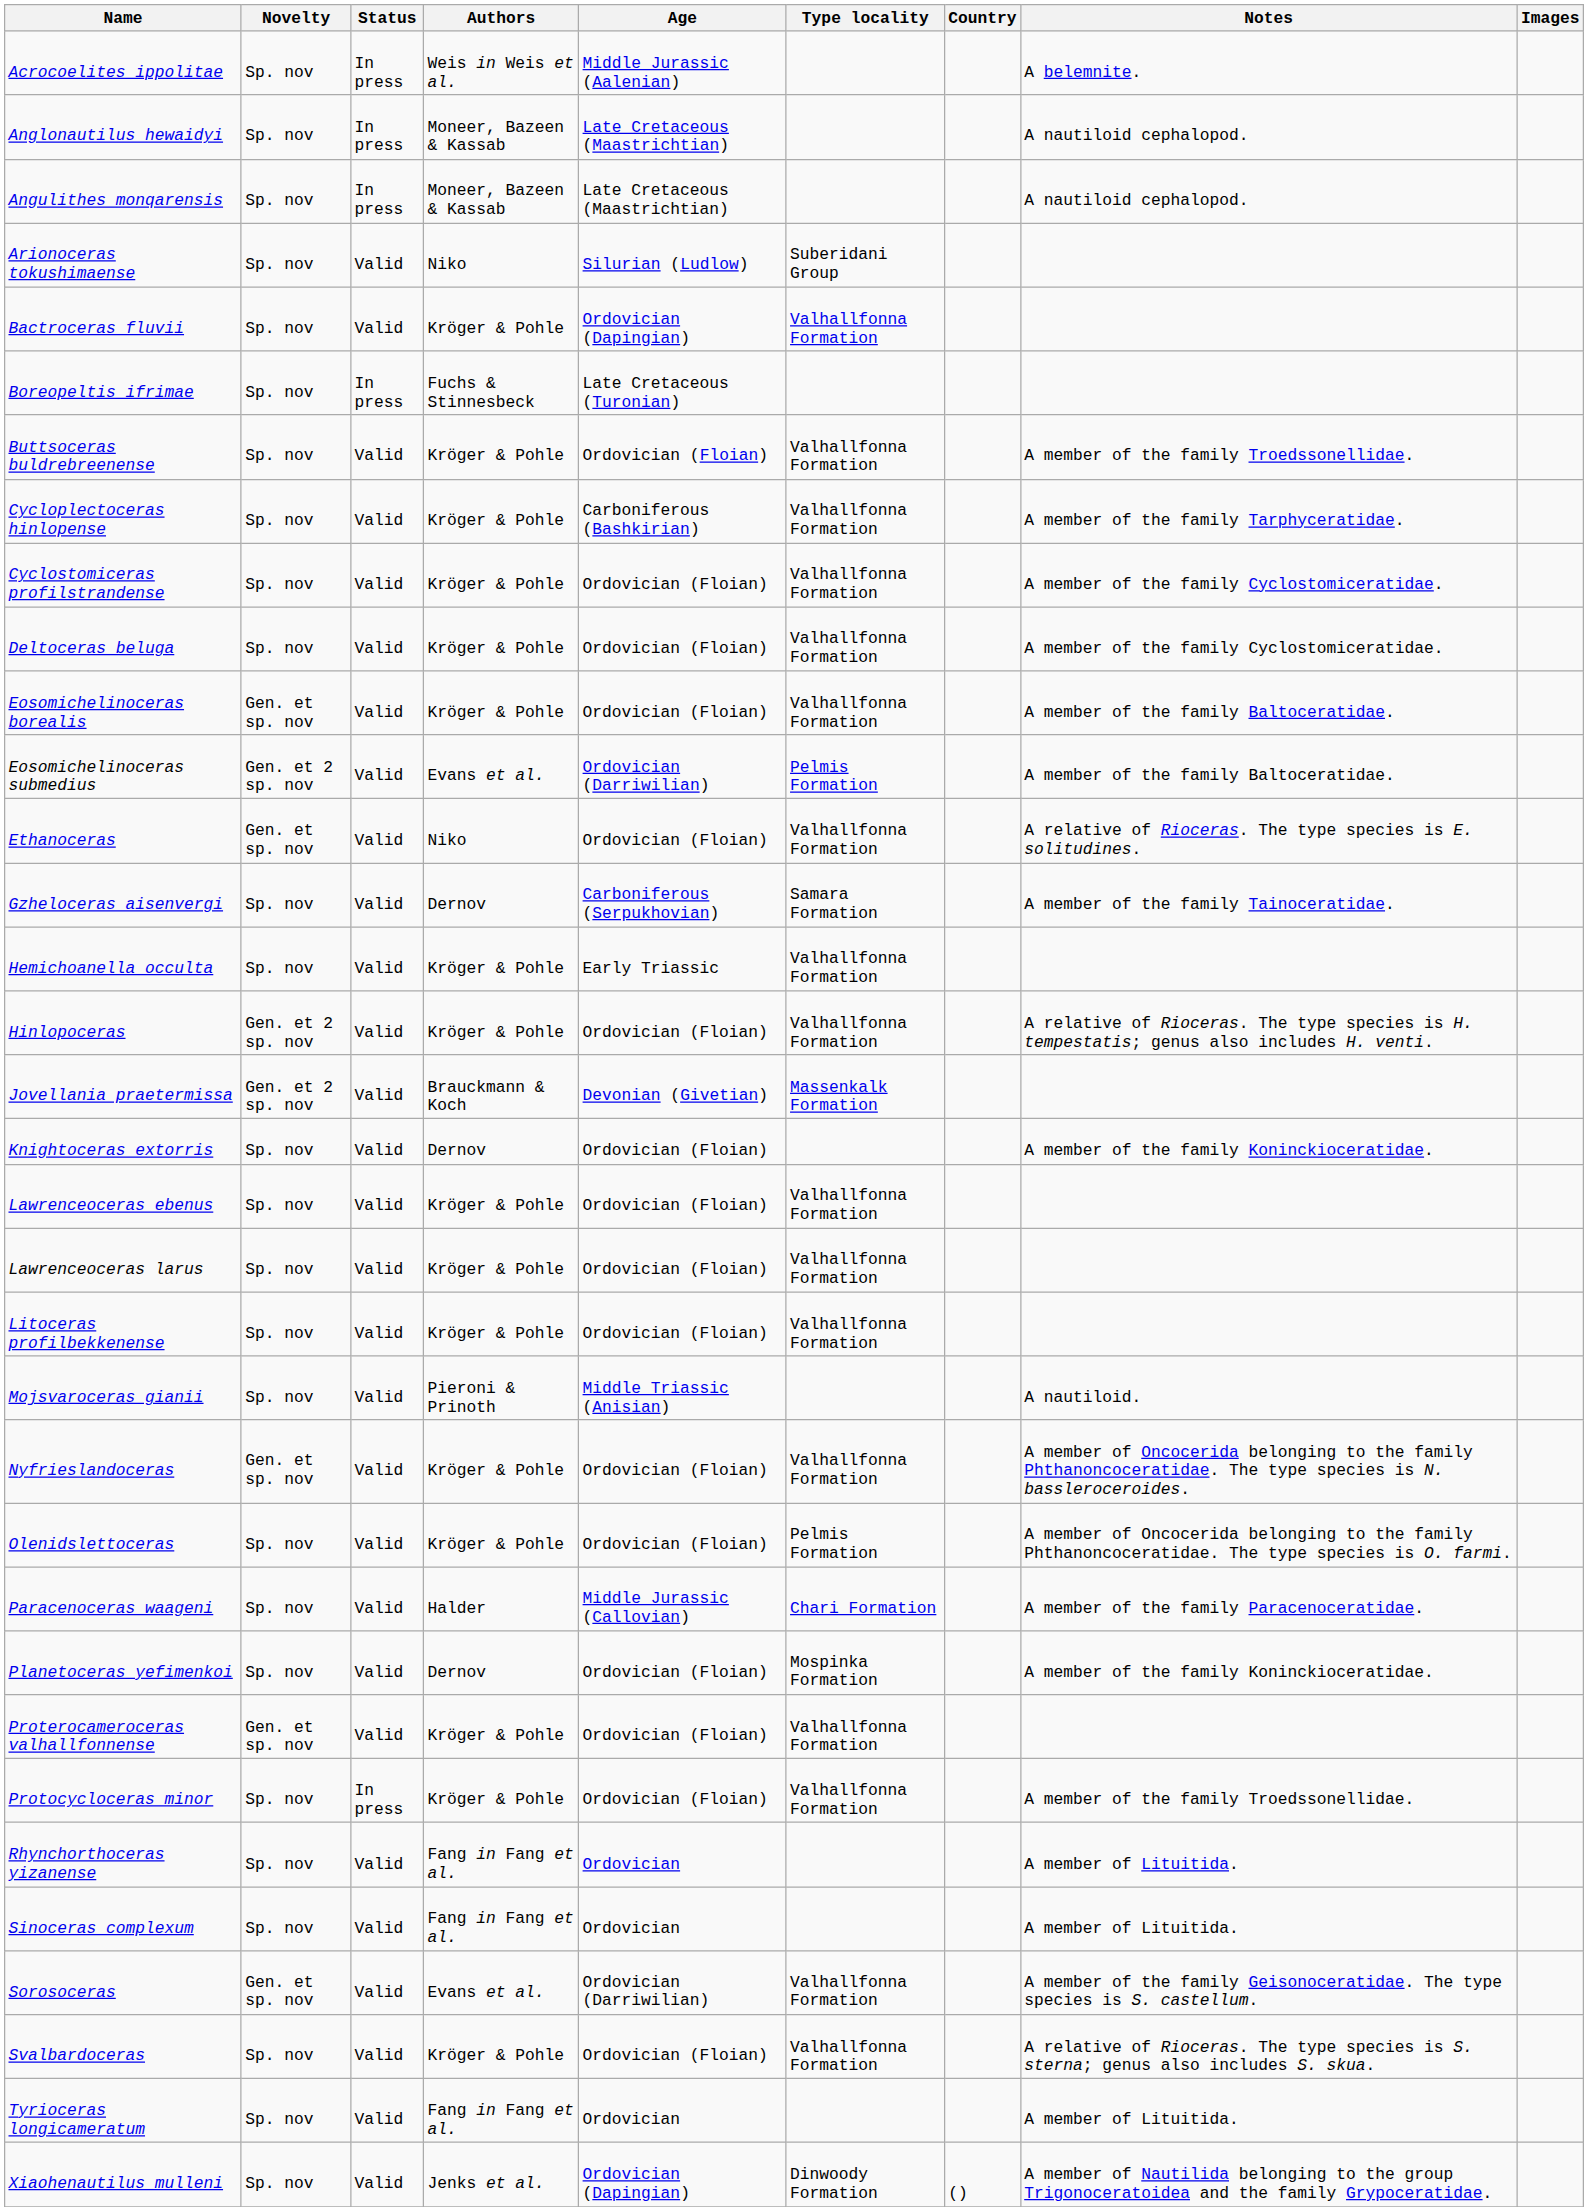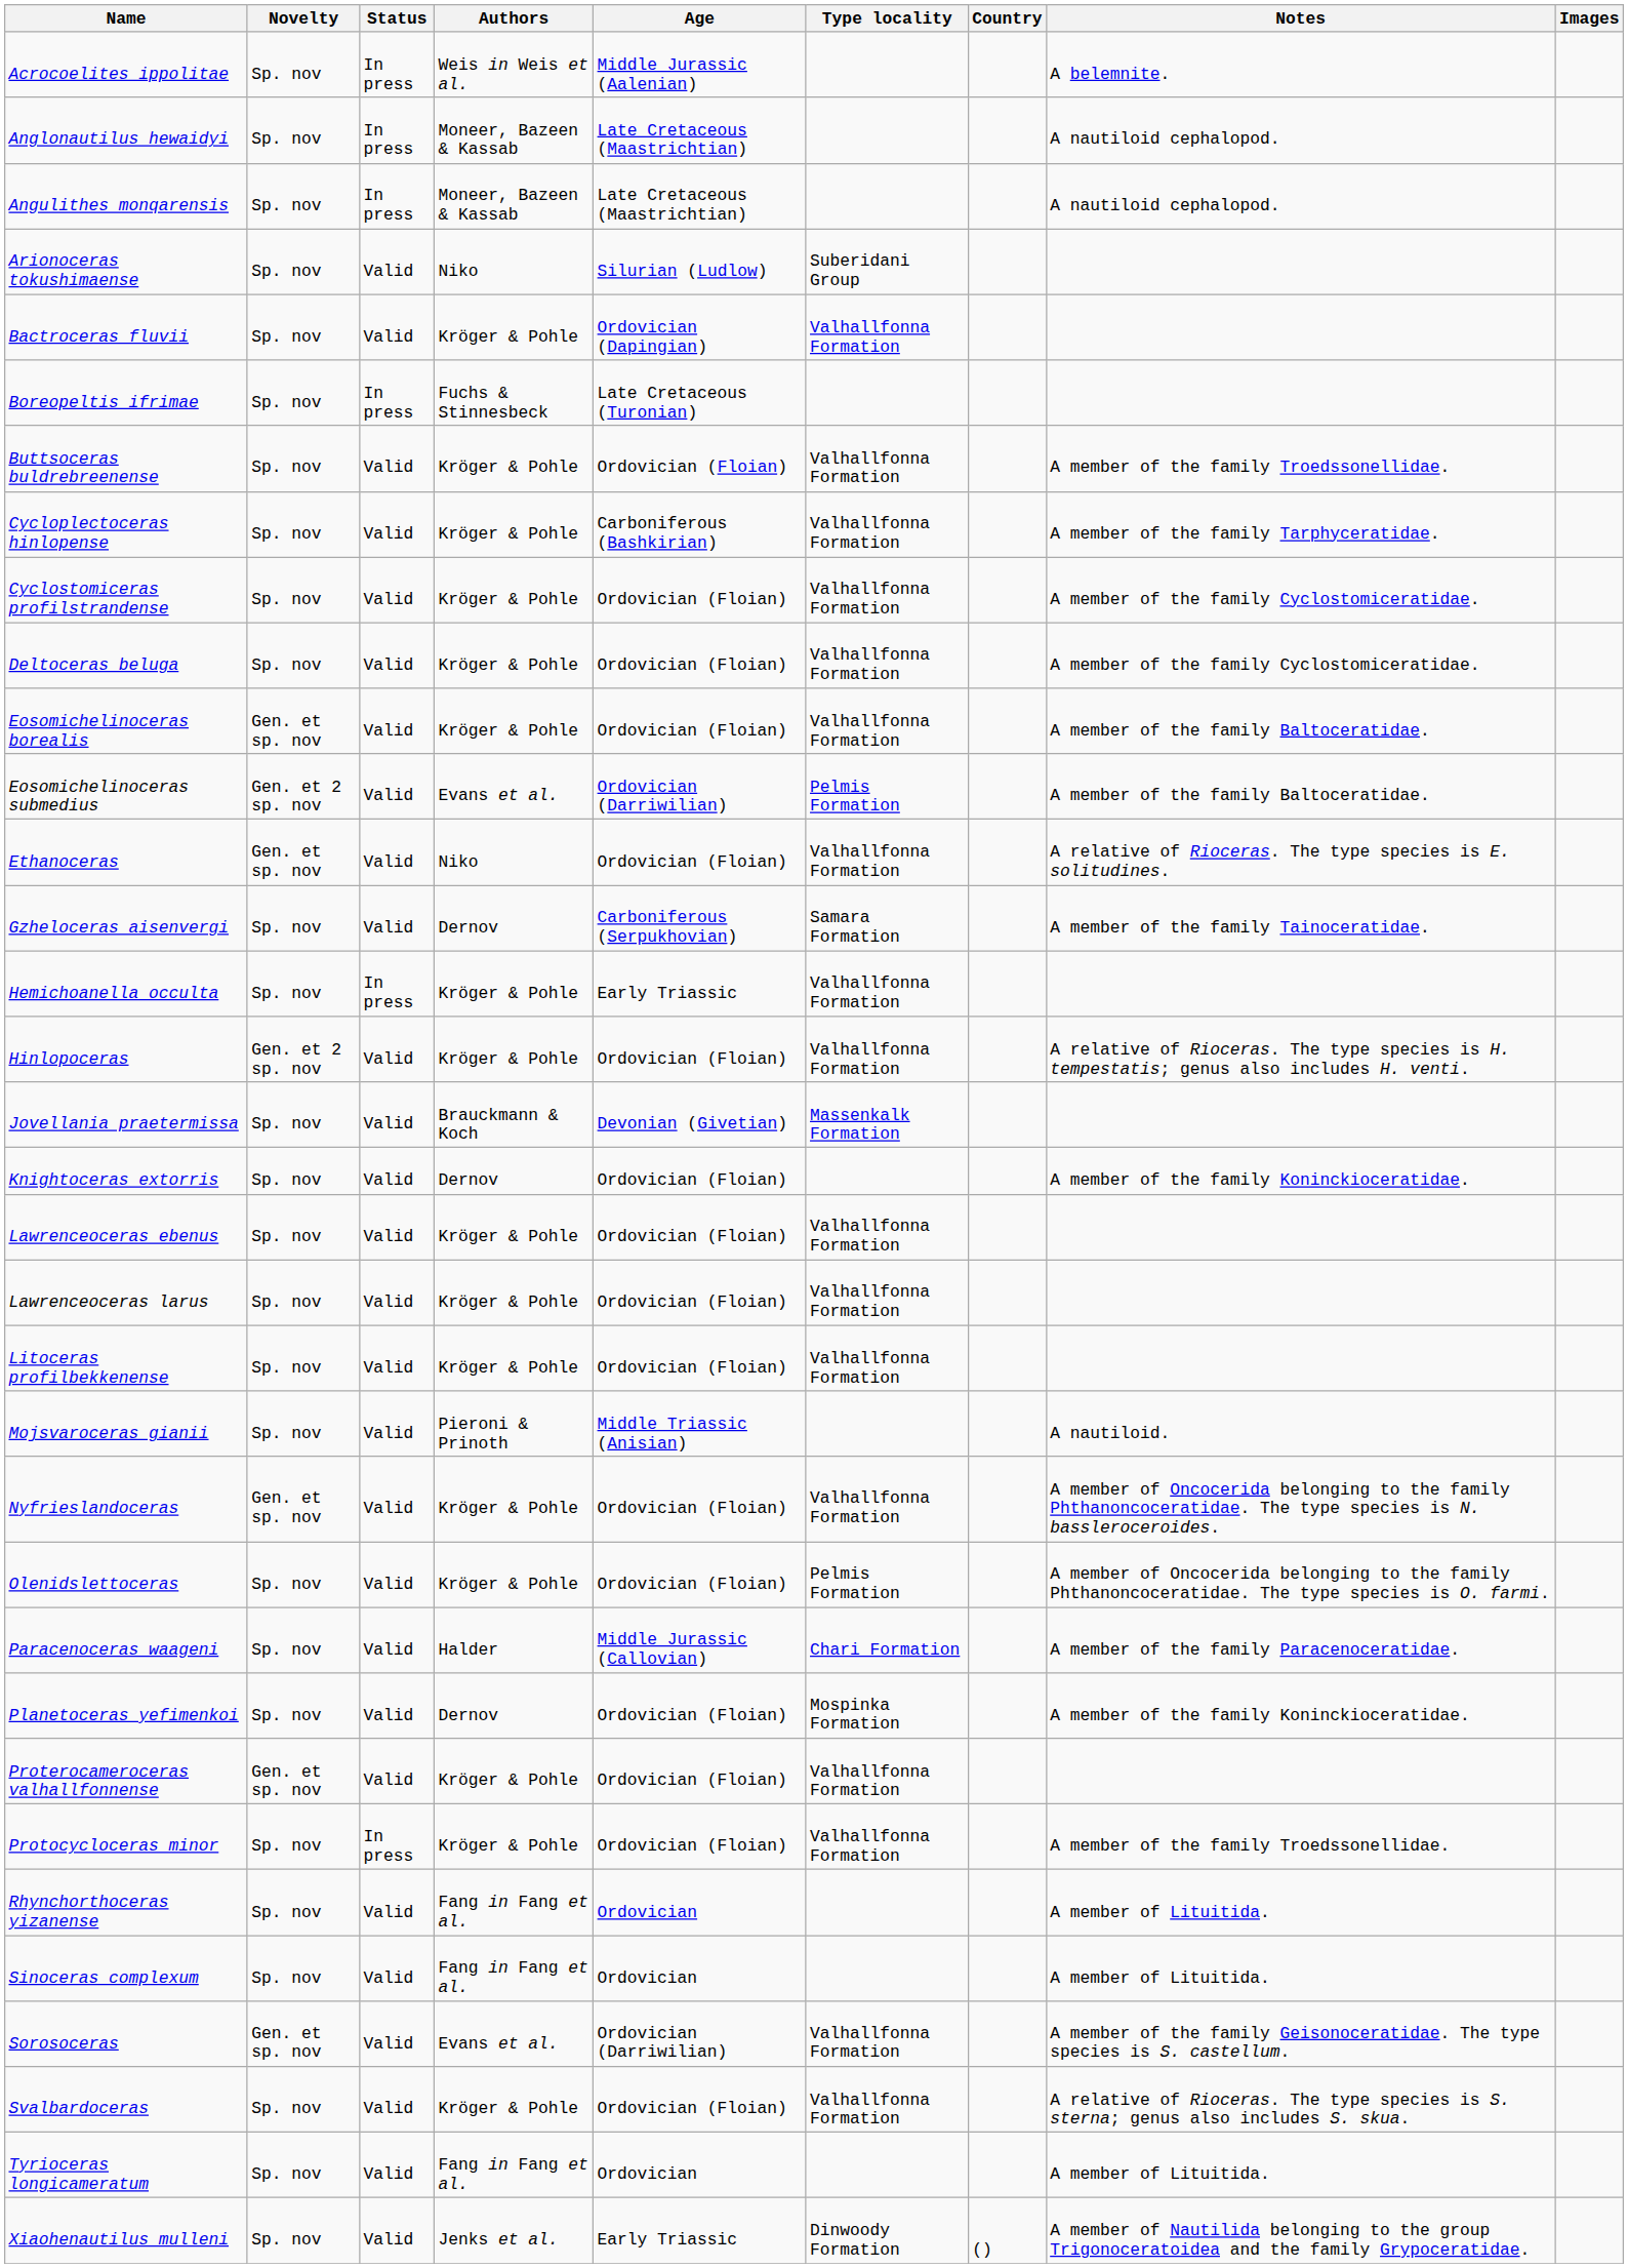Hemichoanella occulta | Status: Valid -> In press
Jovellania praetermissa | Novelty: Gen. et 2 sp. nov -> Sp. nov
Xiaohenautilus mulleni | Age: Ordovician (Dapingian) -> Early Triassic
